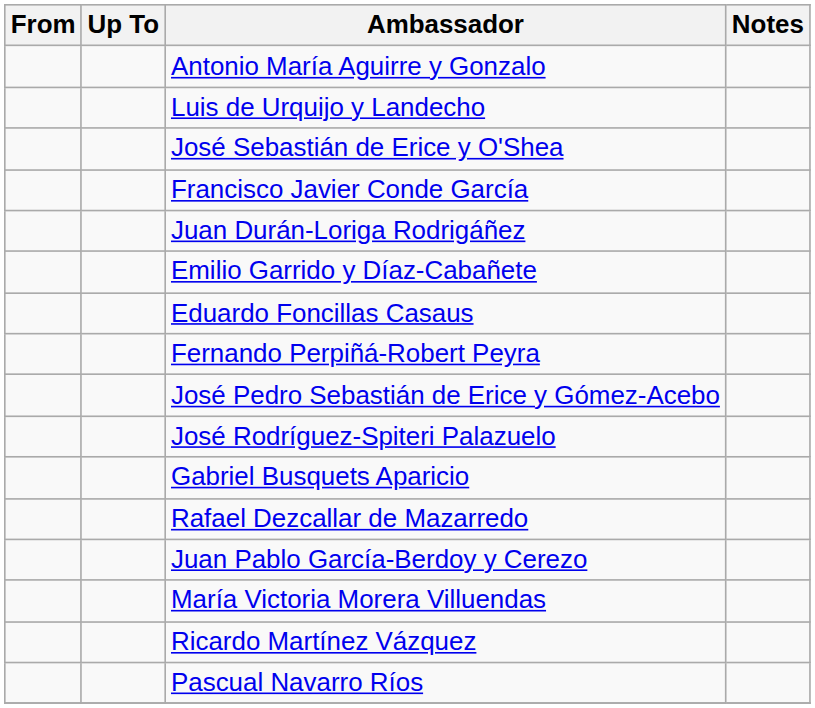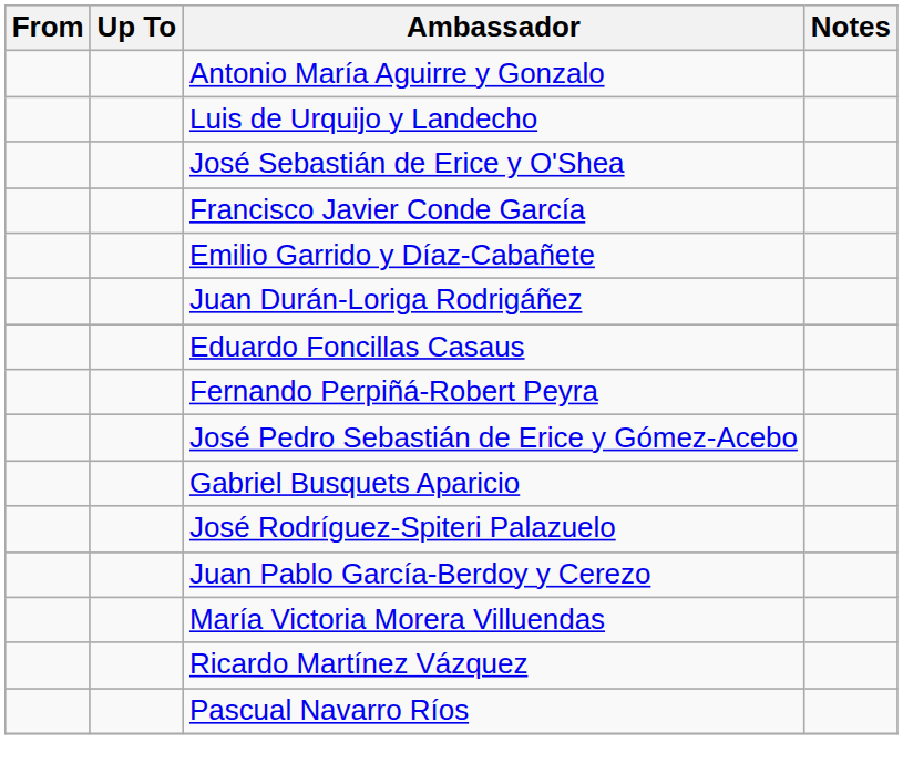rows swapped: Emilio Garrido y Díaz-Cabañete <-> Juan Durán-Loriga Rodrigáñez
rows swapped: José Rodríguez-Spiteri Palazuelo <-> Gabriel Busquets Aparicio
- row: Rafael Dezcallar de Mazarredo
